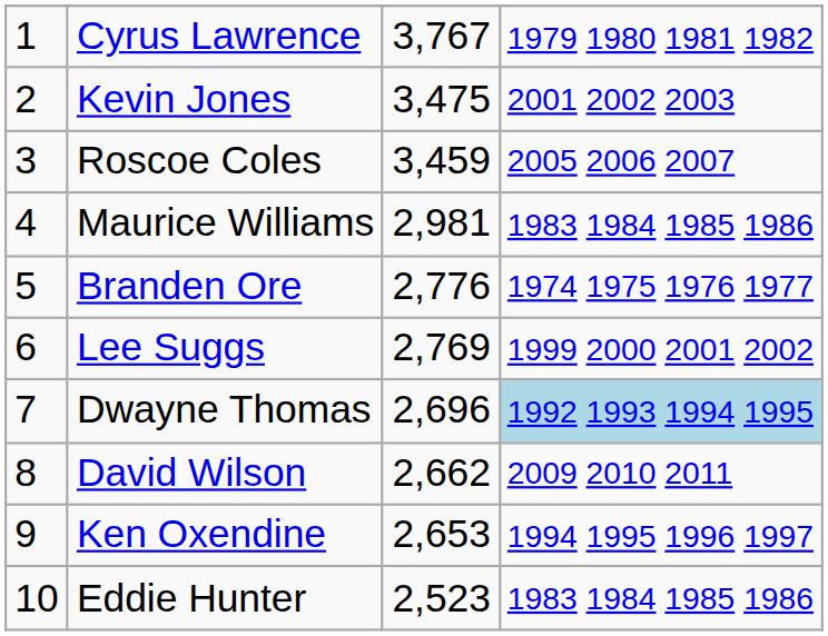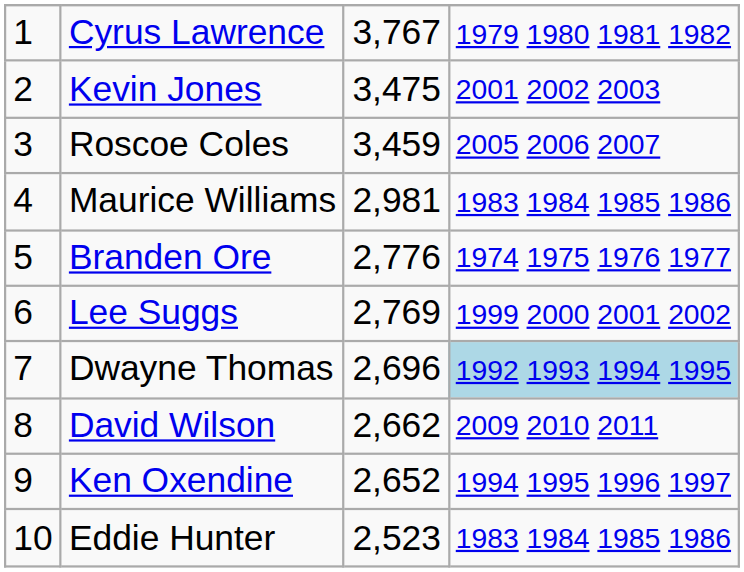Ken Oxendine | column 3: 2,653 -> 2,652
